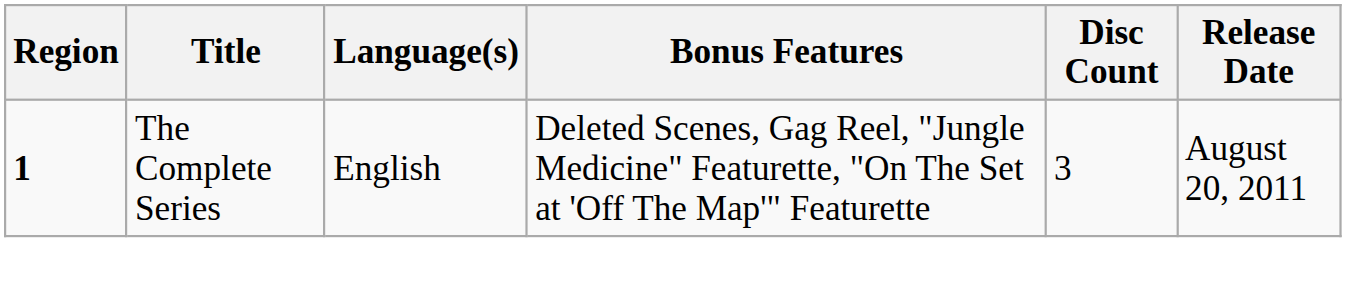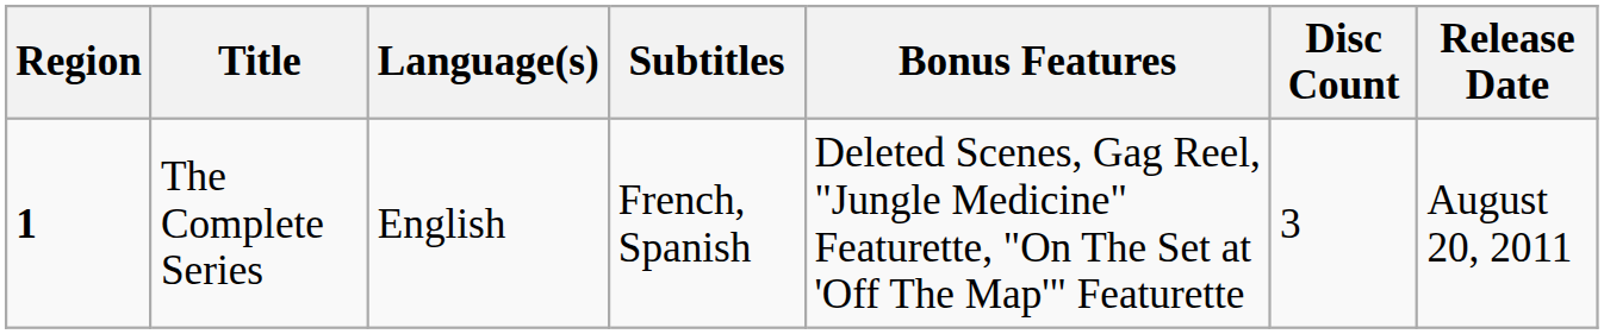+ column: Subtitles | French, Spanish
